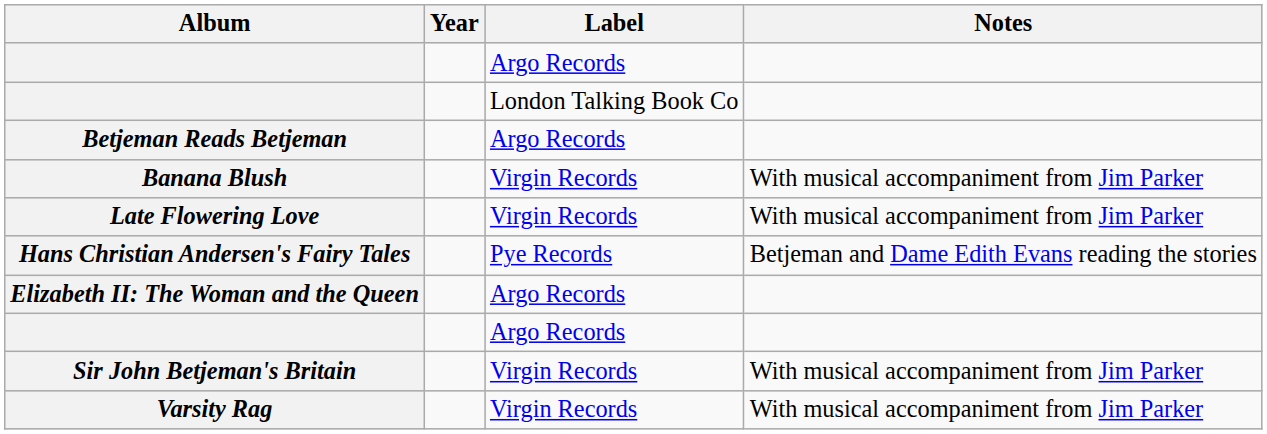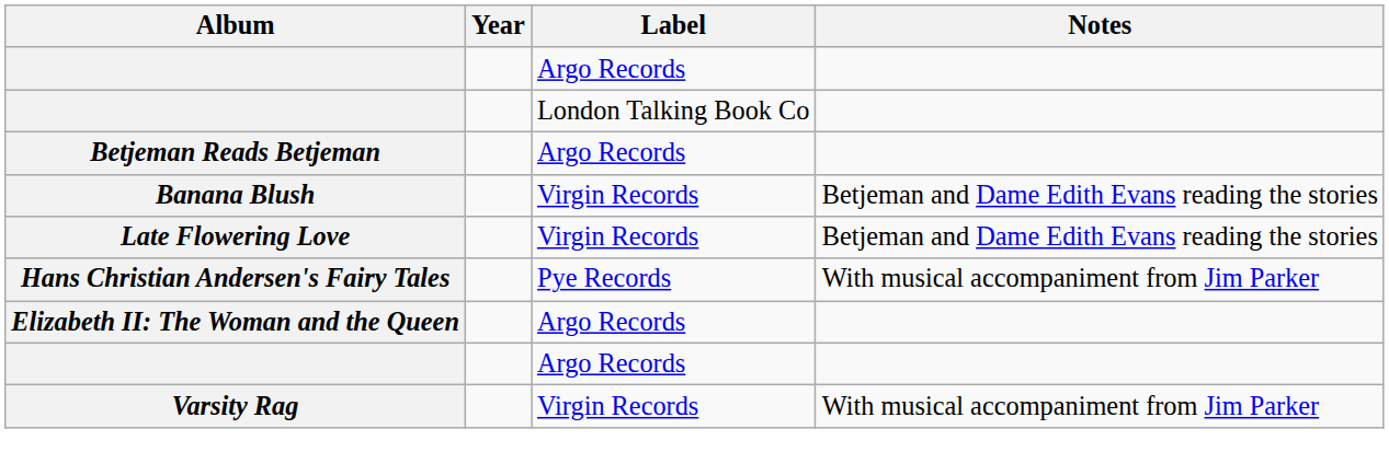Banana Blush | Notes: With musical accompaniment from Jim Parker -> Betjeman and Dame Edith Evans reading the stories
Late Flowering Love | Notes: With musical accompaniment from Jim Parker -> Betjeman and Dame Edith Evans reading the stories
Hans Christian Andersen's Fairy Tales | Notes: Betjeman and Dame Edith Evans reading the stories -> With musical accompaniment from Jim Parker
- row: Sir John Betjeman's Britain | Virgin Records | With musical accompaniment from Jim Parker
